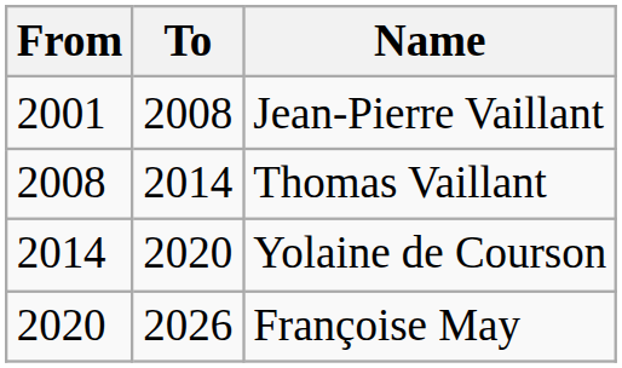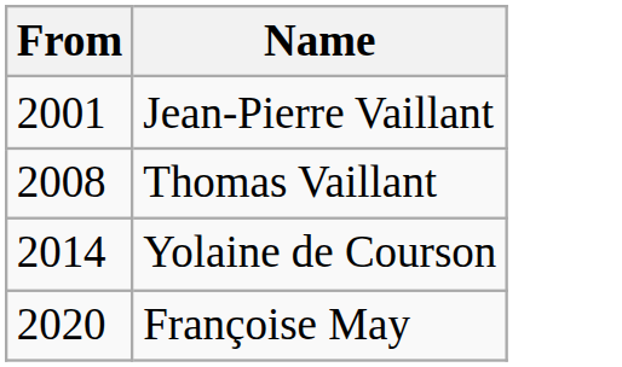- column: To | 2008 | 2014 | 2020 | 2026
